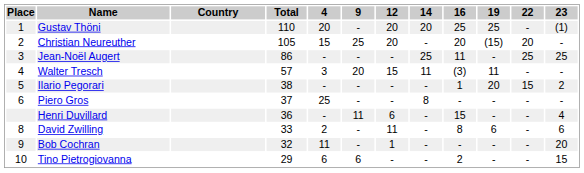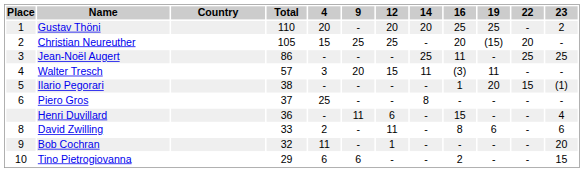Gustav Thöni | 23: (1) -> 2
Christian Neureuther | 12: 20 -> 25
Ilario Pegorari | 23: 2 -> (1)
